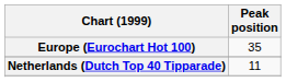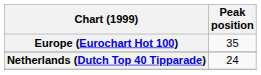Netherlands (Dutch Top 40 Tipparade) | Peak position: 11 -> 24
